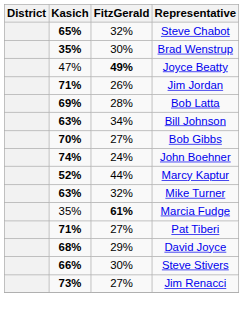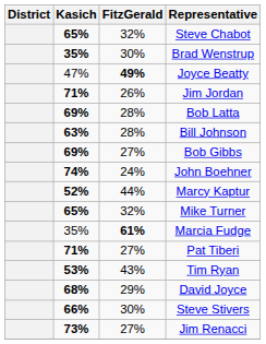Bill Johnson | FitzGerald: 34% -> 28%
Bob Gibbs | Kasich: 70% -> 69%
Mike Turner | Kasich: 63% -> 65%
+ row: 53% | 43% | Tim Ryan
